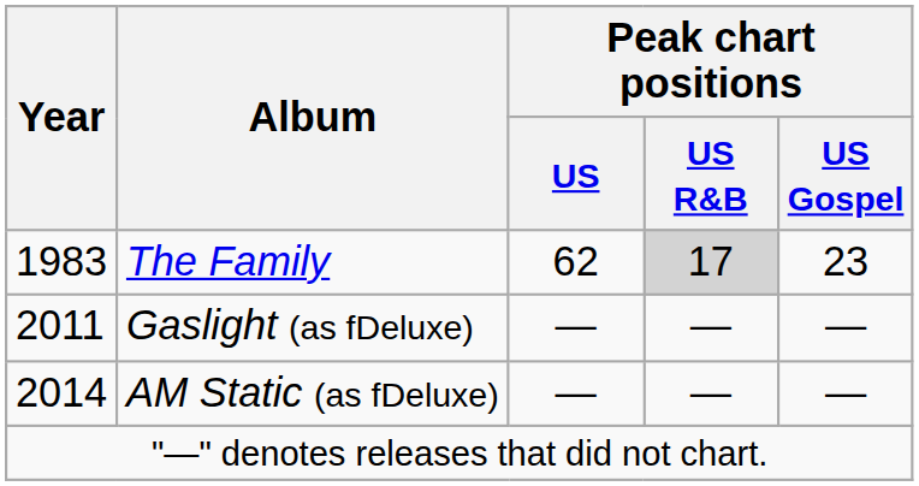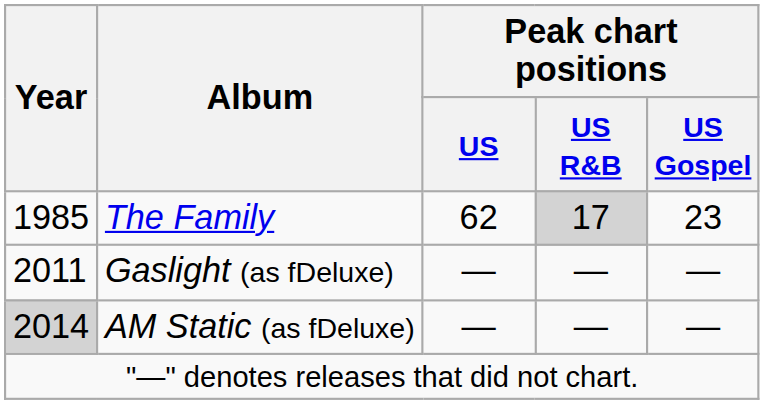The Family | Year: 1983 -> 1985
AM Static (as fDeluxe) | Year: no background -> lightgrey background
